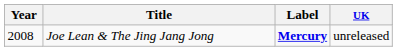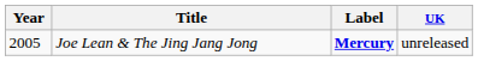Joe Lean & The Jing Jang Jong | Year: 2008 -> 2005
